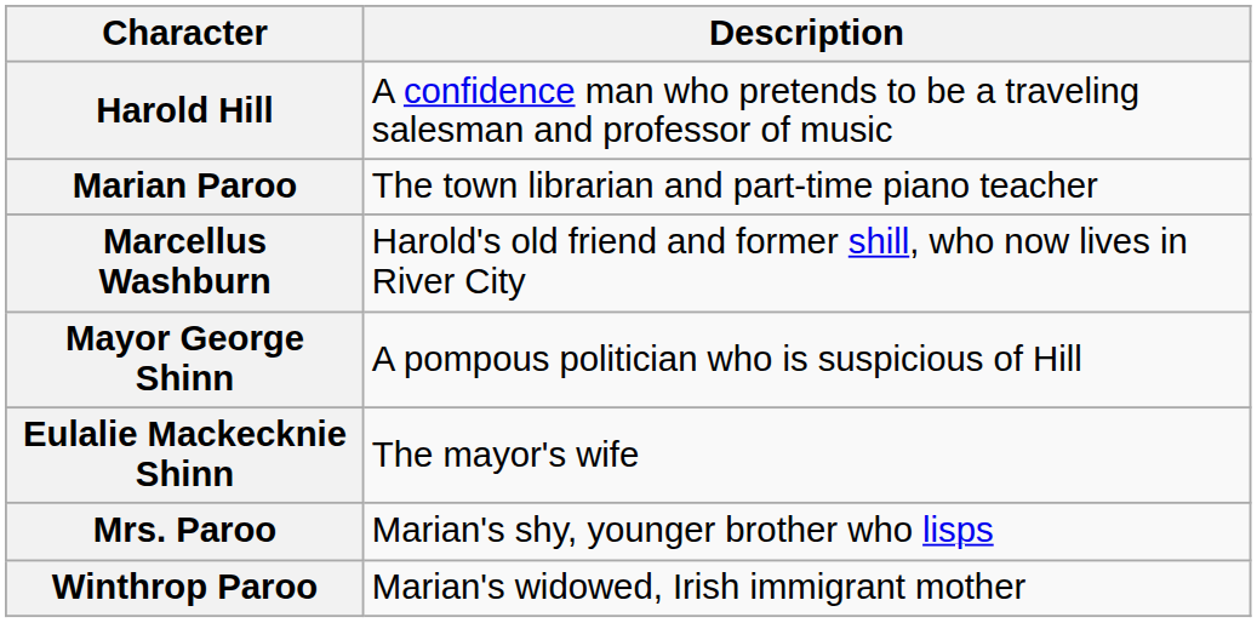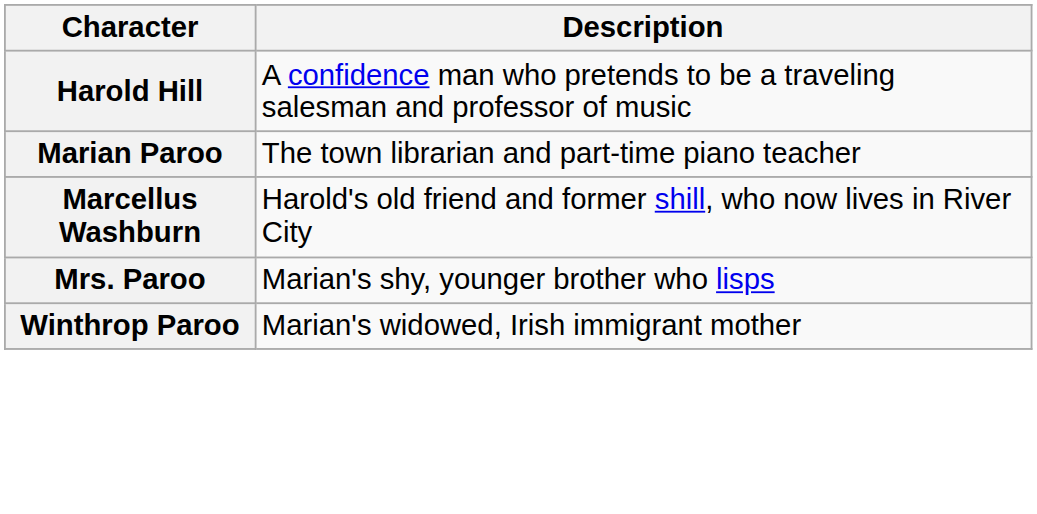- row: Mayor George Shinn | A pompous politician who is suspicious of Hill
- row: Eulalie Mackecknie Shinn | The mayor's wife
